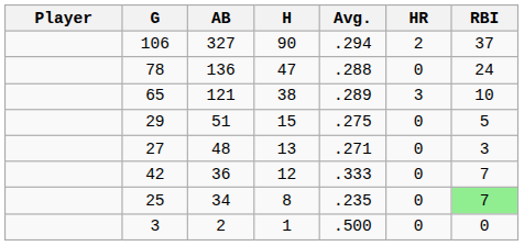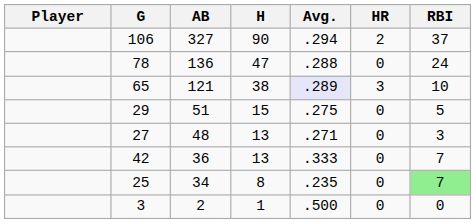65 | Avg.: no background -> lavender background
42 | H: 12 -> 13
